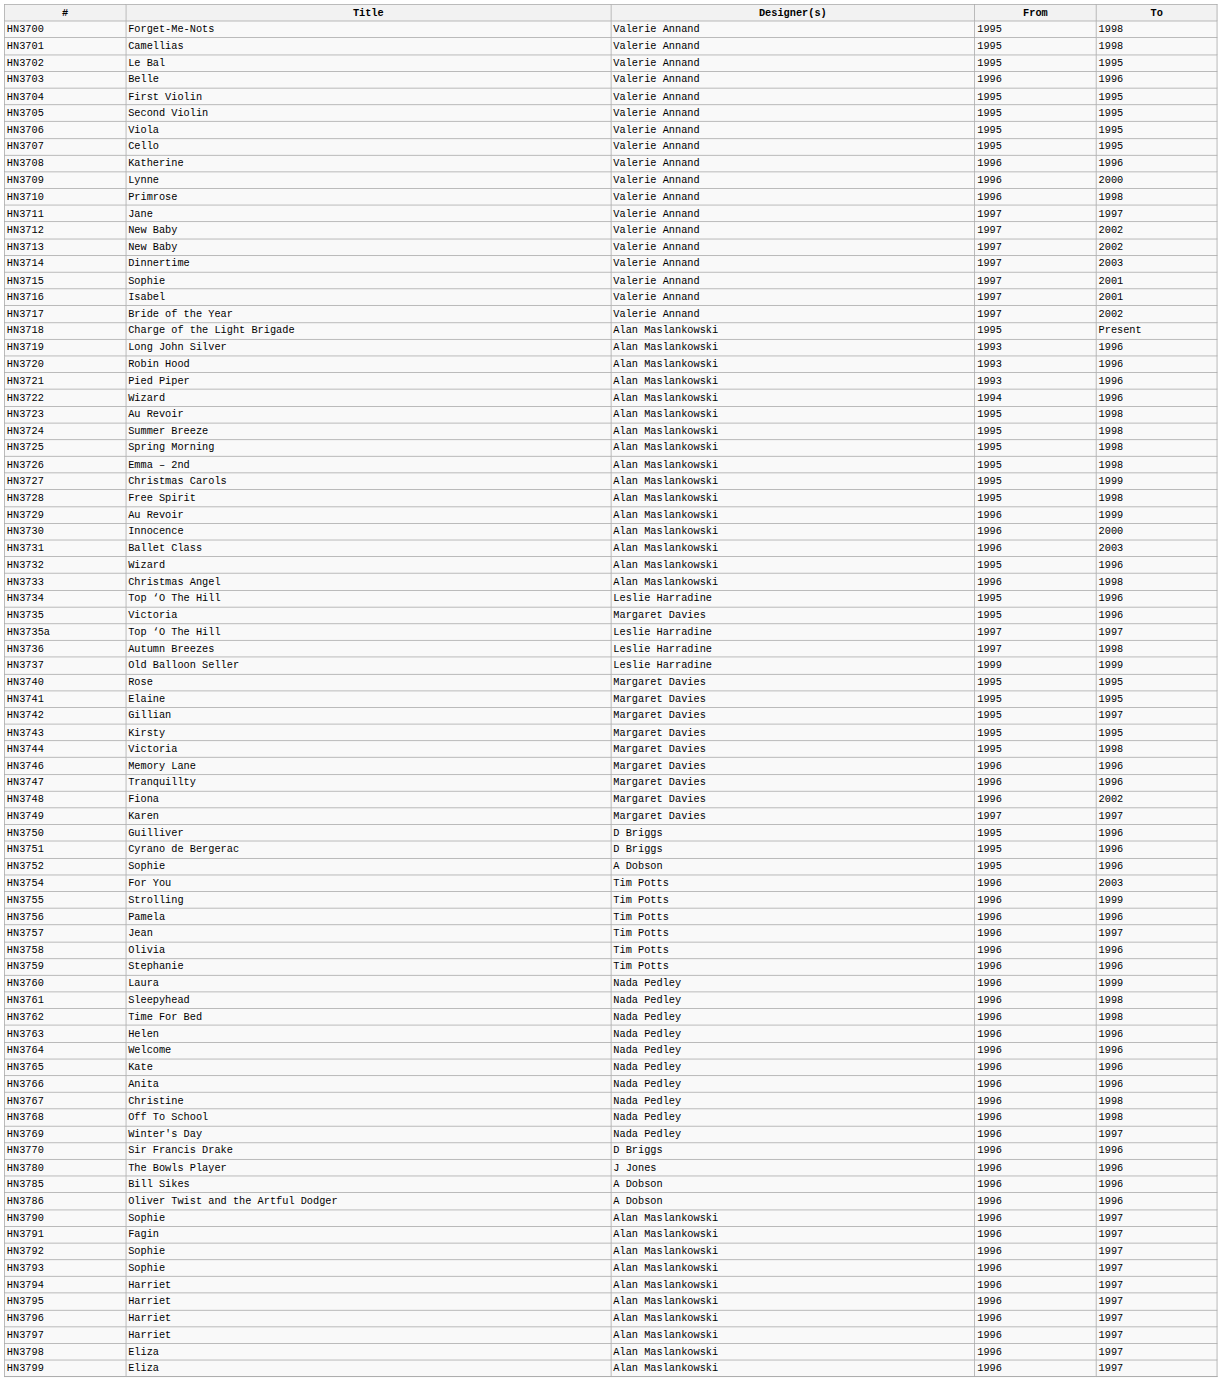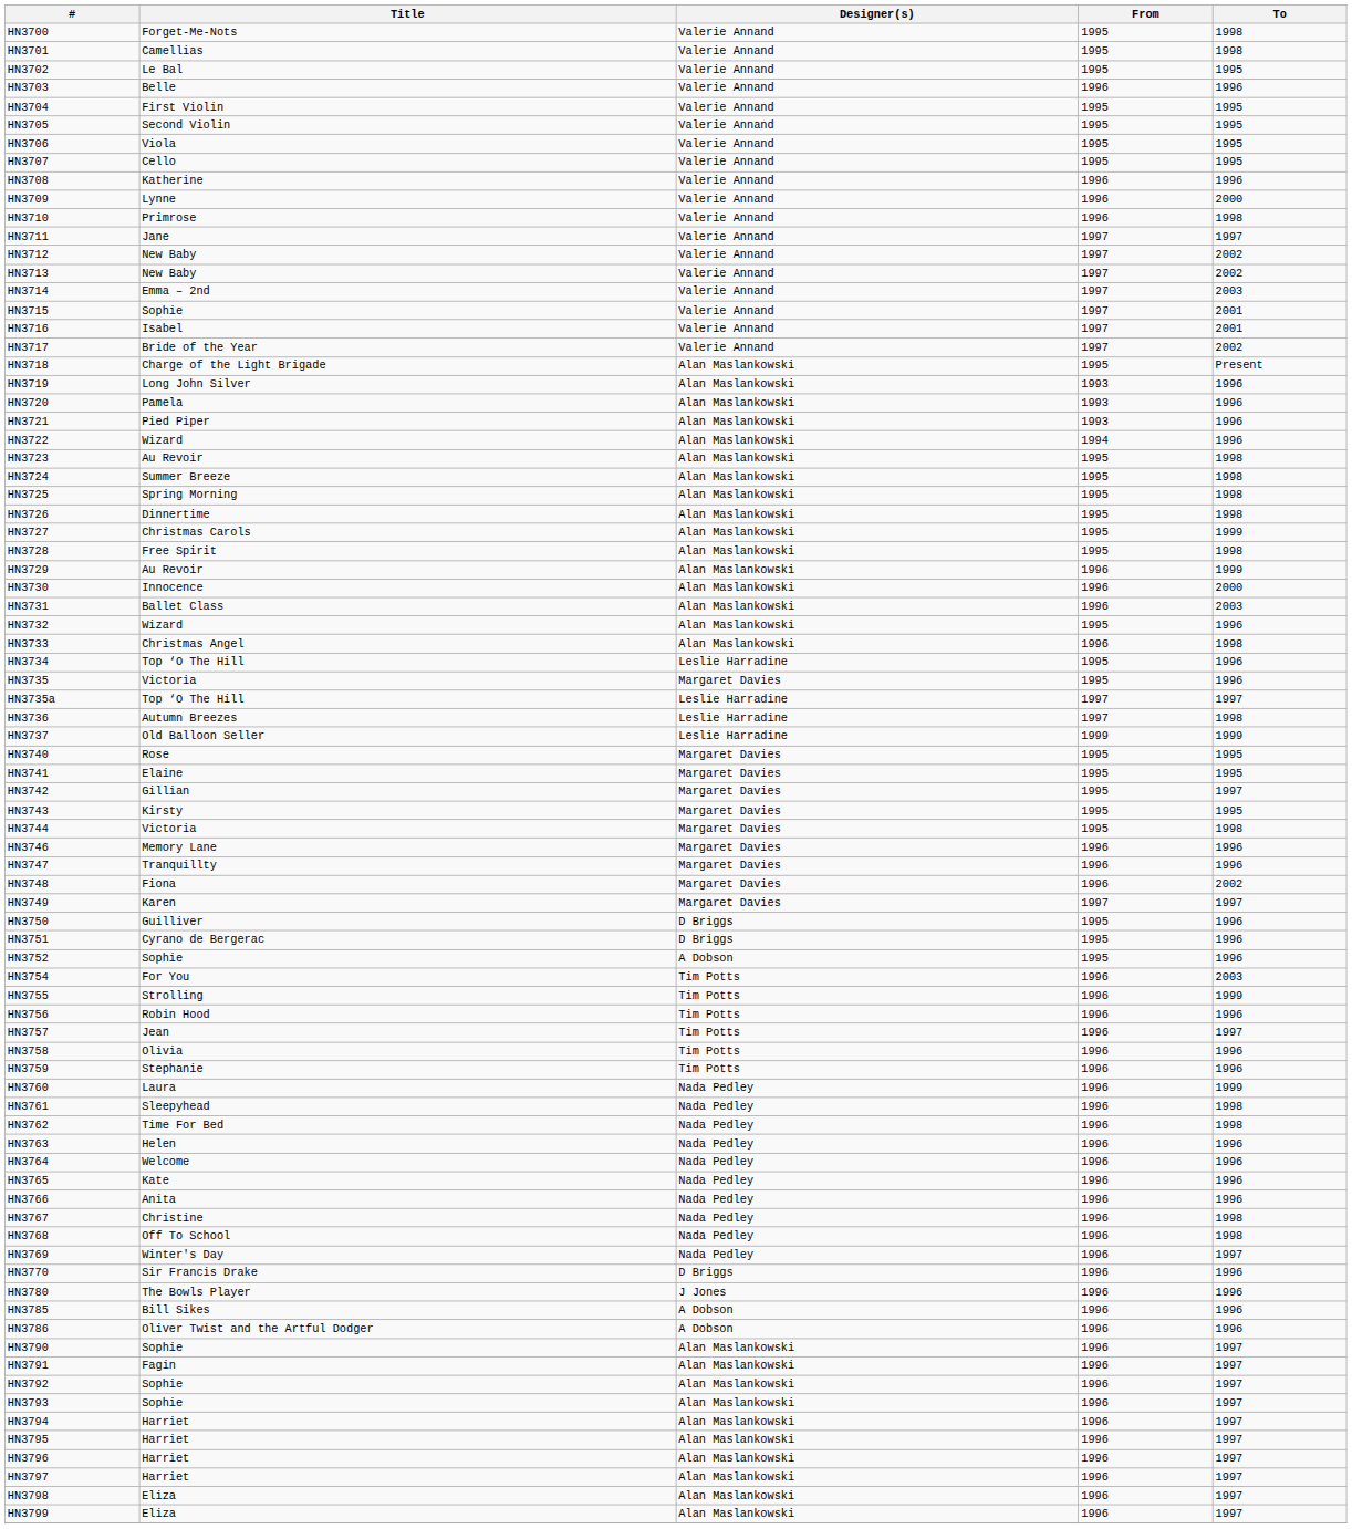HN3714 | Title: Dinnertime -> Emma – 2nd
HN3720 | Title: Robin Hood -> Pamela
HN3726 | Title: Emma – 2nd -> Dinnertime
HN3756 | Title: Pamela -> Robin Hood
